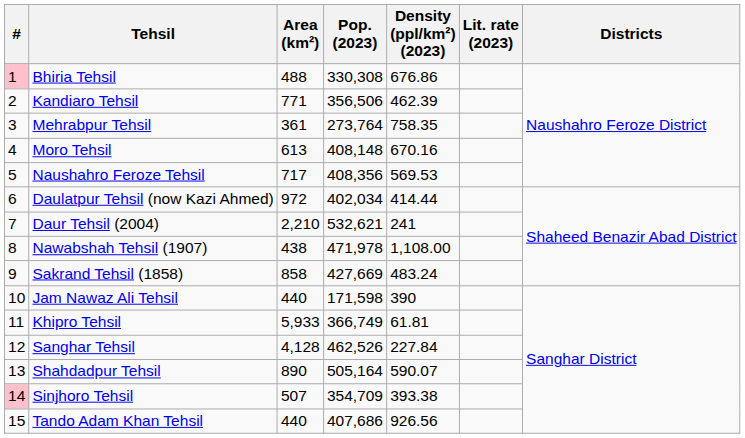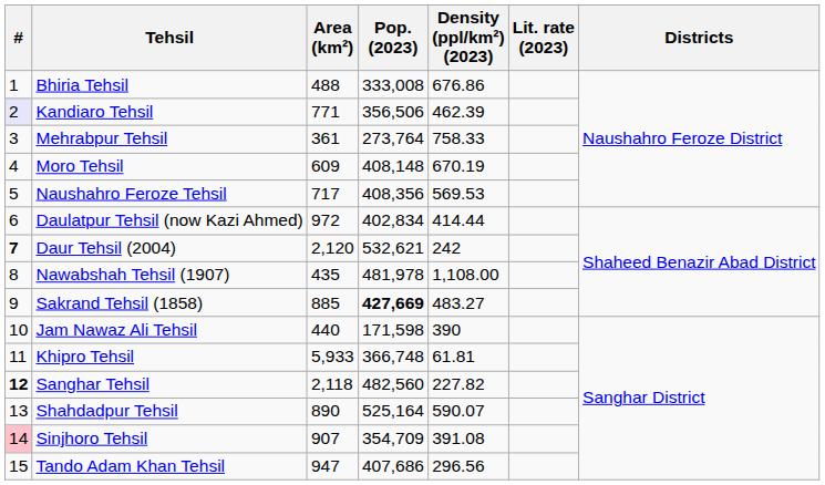Bhiria Tehsil | #: pink background -> no background
Bhiria Tehsil | Pop. (2023): 330,308 -> 333,008
Kandiaro Tehsil | #: no background -> lavender background
Mehrabpur Tehsil | Density (ppl/km²) (2023): 758.35 -> 758.33
Moro Tehsil | Area (km²): 613 -> 609
Moro Tehsil | Density (ppl/km²) (2023): 670.16 -> 670.19
Daulatpur Tehsil (now Kazi Ahmed) | Pop. (2023): 402,034 -> 402,834
Daur Tehsil (2004) | #: normal -> bold
Daur Tehsil (2004) | Area (km²): 2,210 -> 2,120
Daur Tehsil (2004) | Density (ppl/km²) (2023): 241 -> 242
Nawabshah Tehsil (1907) | Area (km²): 438 -> 435
Nawabshah Tehsil (1907) | Pop. (2023): 471,978 -> 481,978
Sakrand Tehsil (1858) | Area (km²): 858 -> 885
Sakrand Tehsil (1858) | Pop. (2023): normal -> bold
Sakrand Tehsil (1858) | Density (ppl/km²) (2023): 483.24 -> 483.27
Khipro Tehsil | Pop. (2023): 366,749 -> 366,748
Sanghar Tehsil | #: normal -> bold
Sanghar Tehsil | Area (km²): 4,128 -> 2,118
Sanghar Tehsil | Pop. (2023): 462,526 -> 482,560
Sanghar Tehsil | Density (ppl/km²) (2023): 227.84 -> 227.82
Shahdadpur Tehsil | Pop. (2023): 505,164 -> 525,164
Sinjhoro Tehsil | Area (km²): 507 -> 907
Sinjhoro Tehsil | Density (ppl/km²) (2023): 393.38 -> 391.08
Tando Adam Khan Tehsil | Area (km²): 440 -> 947
Tando Adam Khan Tehsil | Density (ppl/km²) (2023): 926.56 -> 296.56
